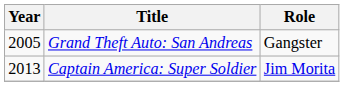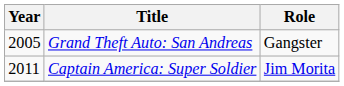Captain America: Super Soldier | Year: 2013 -> 2011
